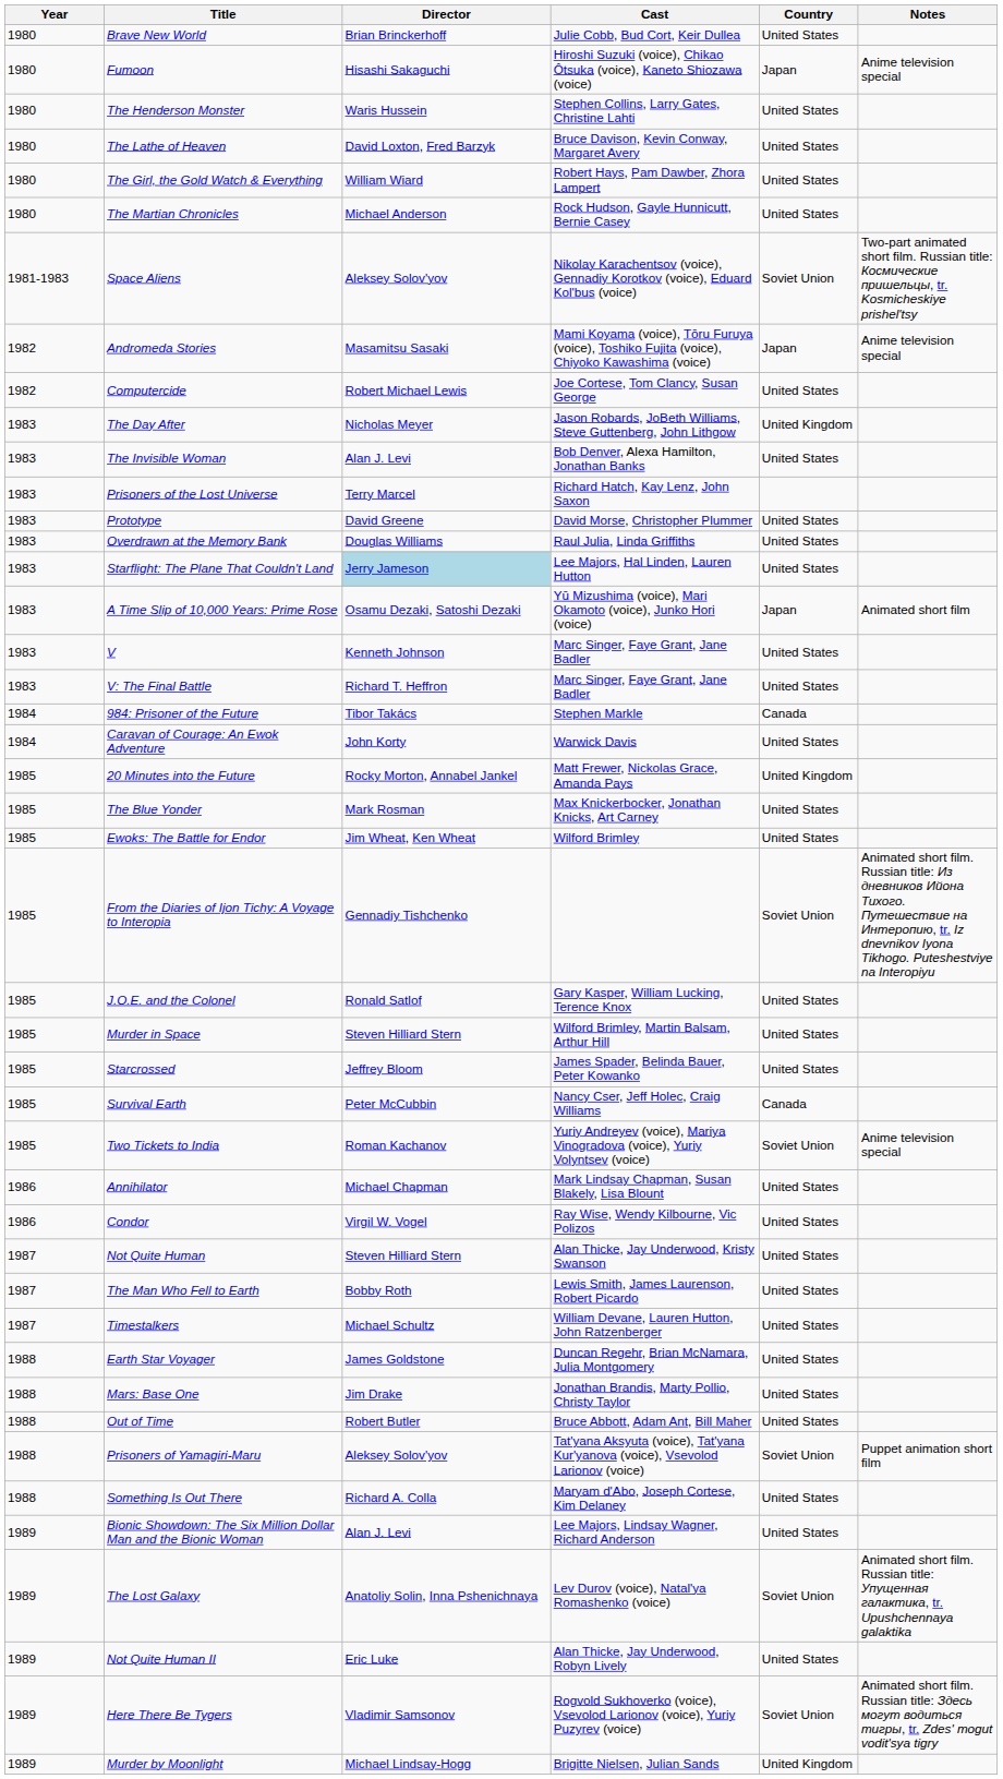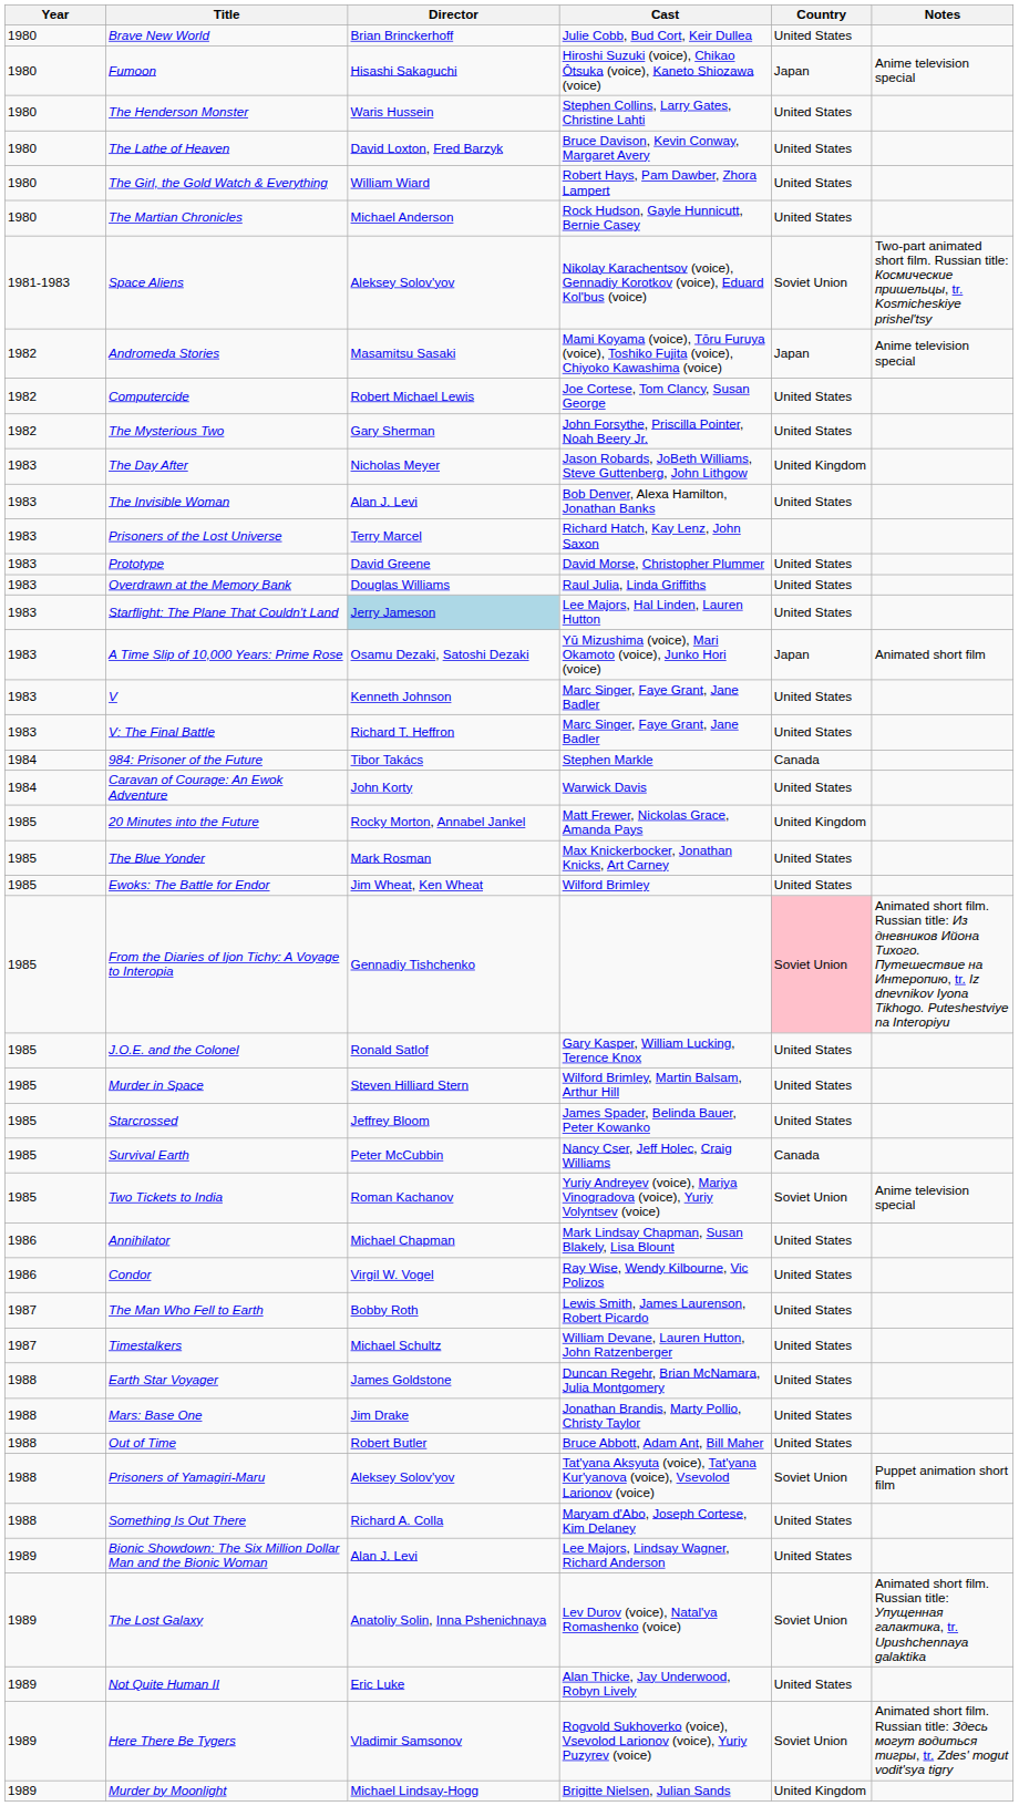+ row: 1982 | The Mysterious Two | Gary Sherman | John Forsythe, Priscilla Pointer, Noah Beery Jr. | United States
From the Diaries of Ijon Tichy: A Voyage to Interopia | Country: no background -> pink background
- row: 1987 | Not Quite Human | Steven Hilliard Stern | Alan Thicke, Jay Underwood, Kristy Swanson | United States
